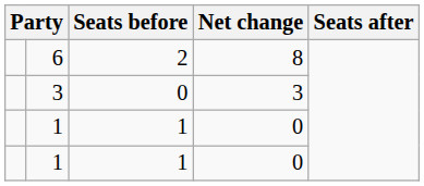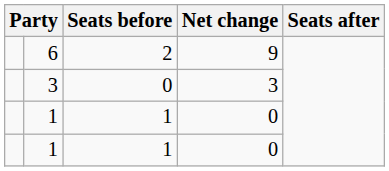6 | Net change: 8 -> 9
